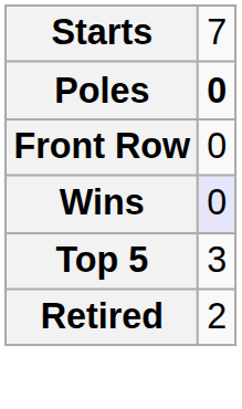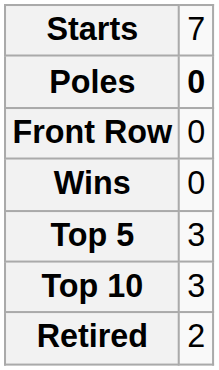Wins | column 2: lavender background -> no background
+ row: Top 10 | 3
